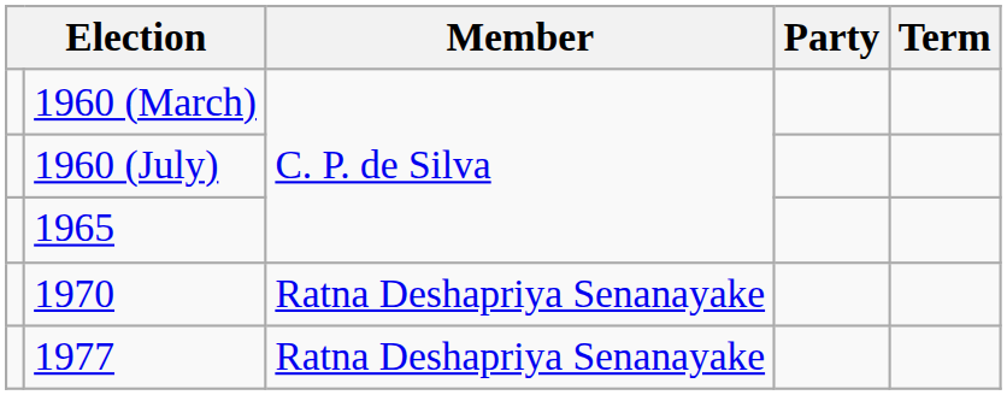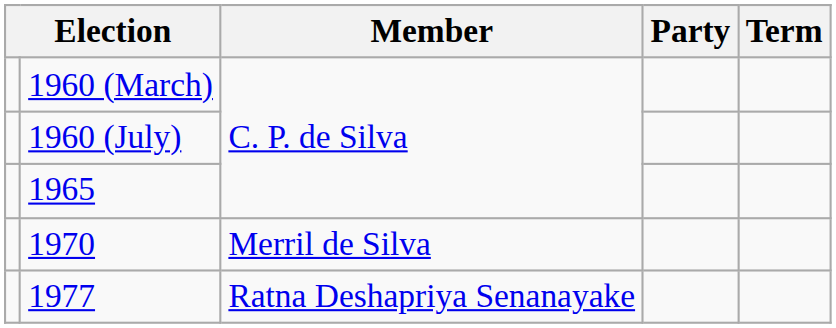1970 | Member: Ratna Deshapriya Senanayake -> Merril de Silva
